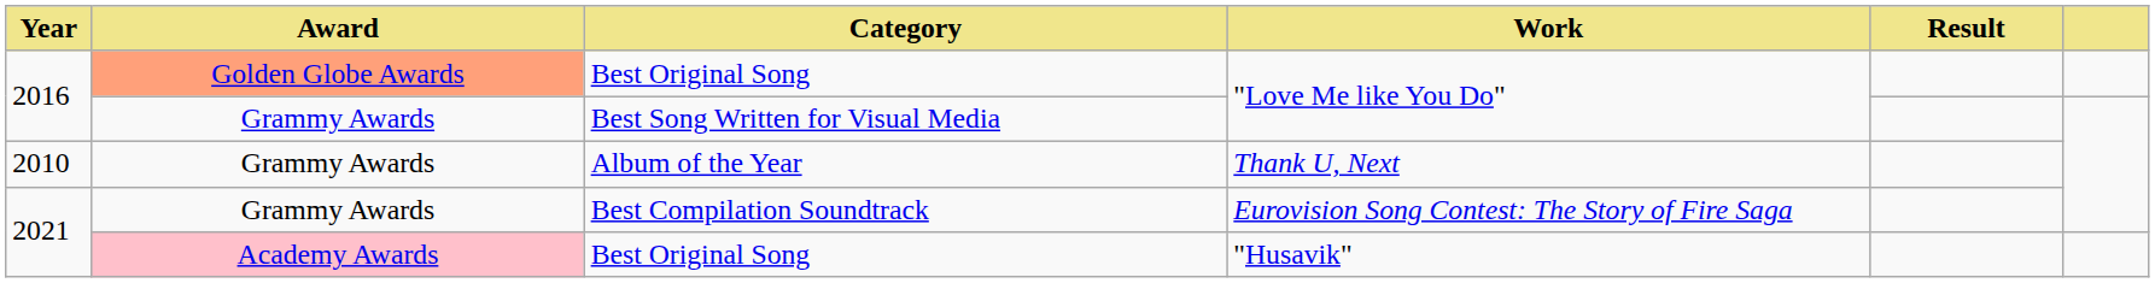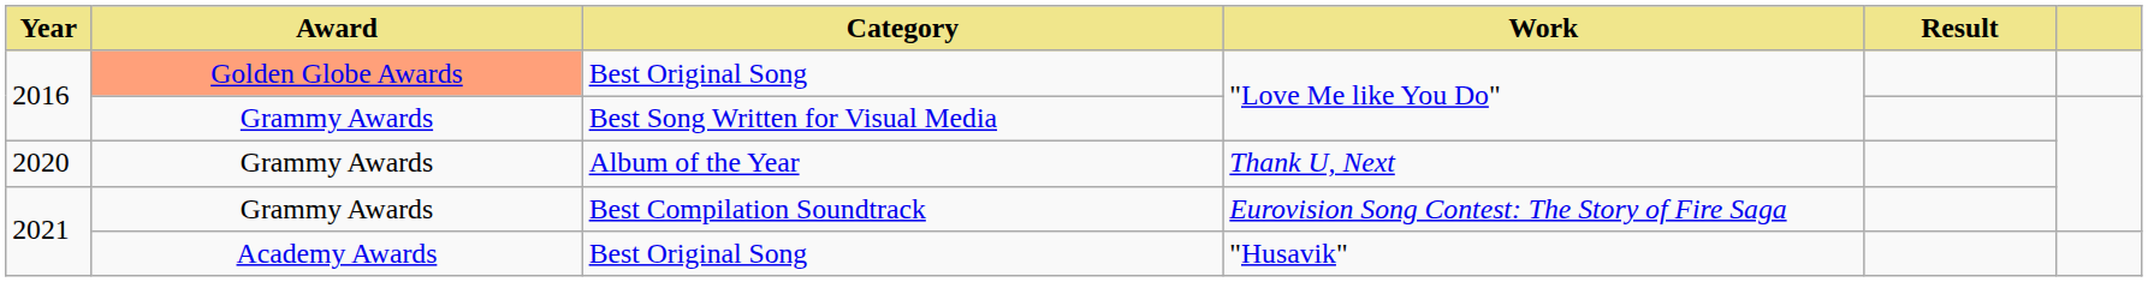Album of the Year | Year: 2010 -> 2020
Best Original Song / "Husavik" | Award: pink background -> no background
